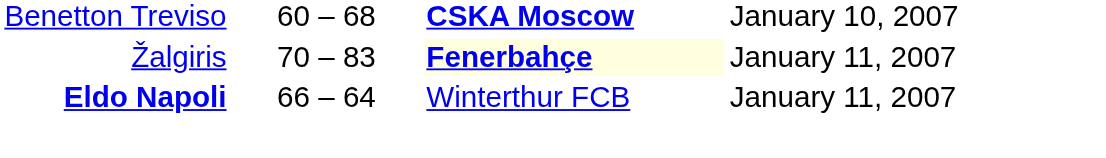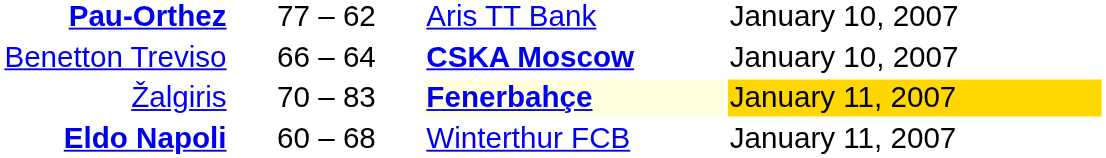+ row: Pau-Orthez | 77 – 62 | Aris TT Bank | January 10, 2007
Benetton Treviso | column 2: 60 – 68 -> 66 – 64
Žalgiris | column 4: no background -> gold background
Eldo Napoli | column 2: 66 – 64 -> 60 – 68
